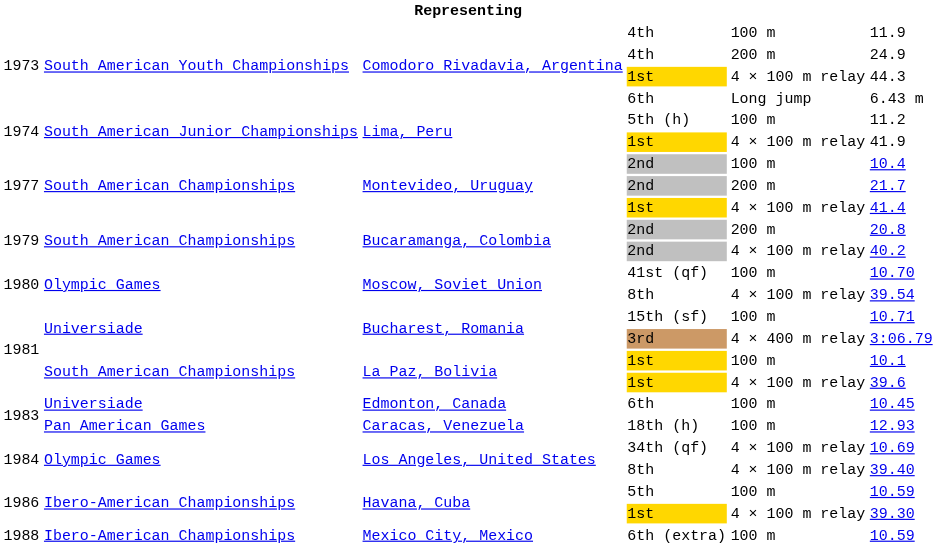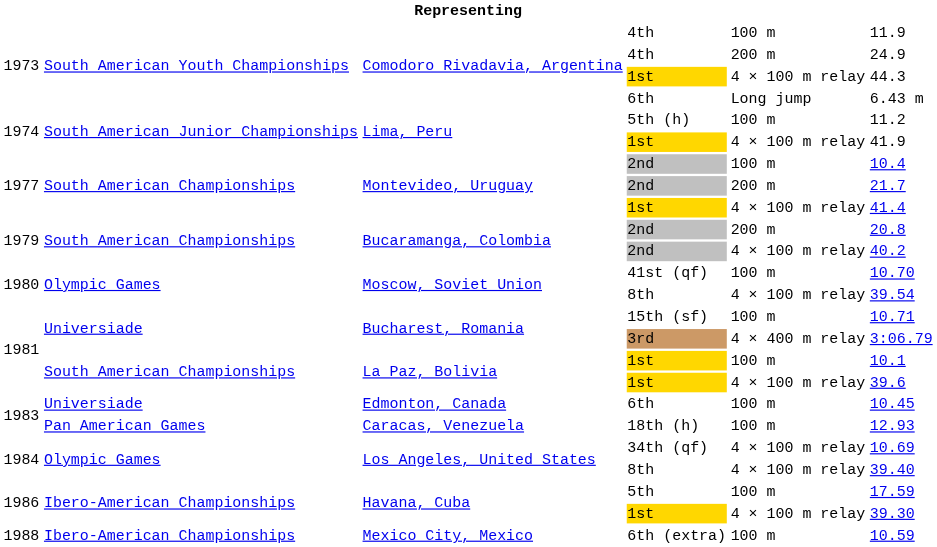5th | column 6: 10.59 -> 17.59
